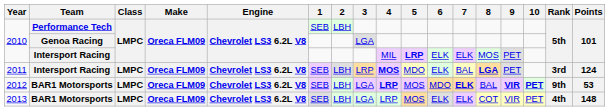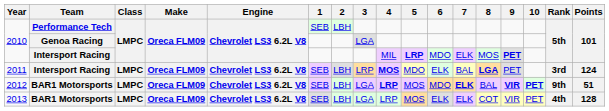2010 / Intersport Racing | 6: ELK -> MDO
2010 / Intersport Racing | 9: normal -> bold
2012 | Points: 53 -> 51
2013 | Points: 148 -> 128
